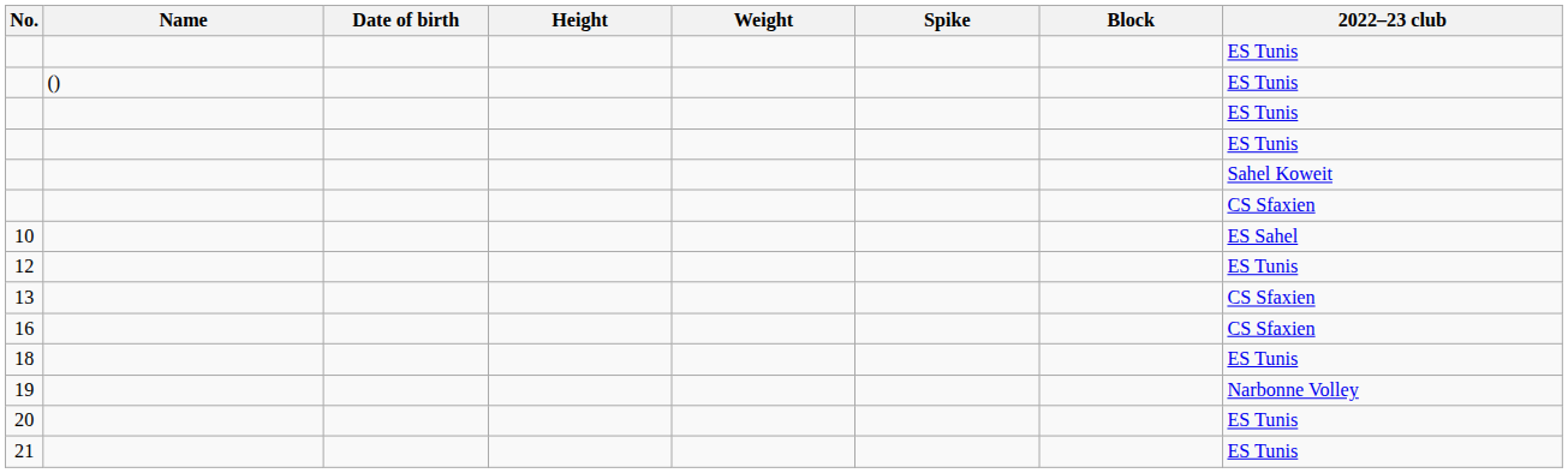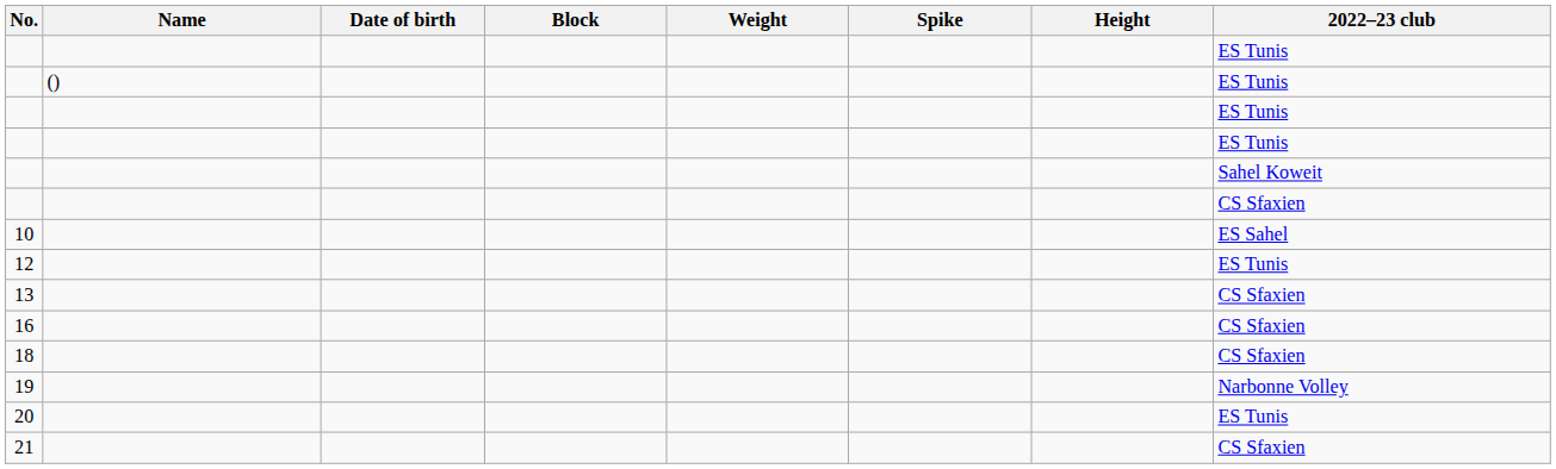columns swapped: Height <-> Block
18 | 2022–23 club: ES Tunis -> CS Sfaxien
21 | 2022–23 club: ES Tunis -> CS Sfaxien
